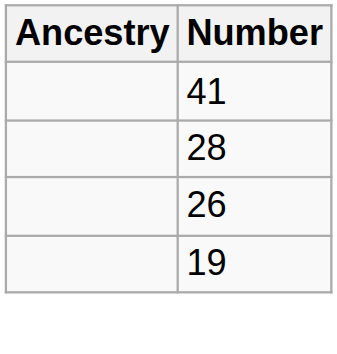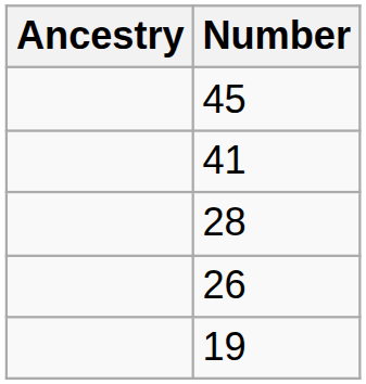+ row: 45
